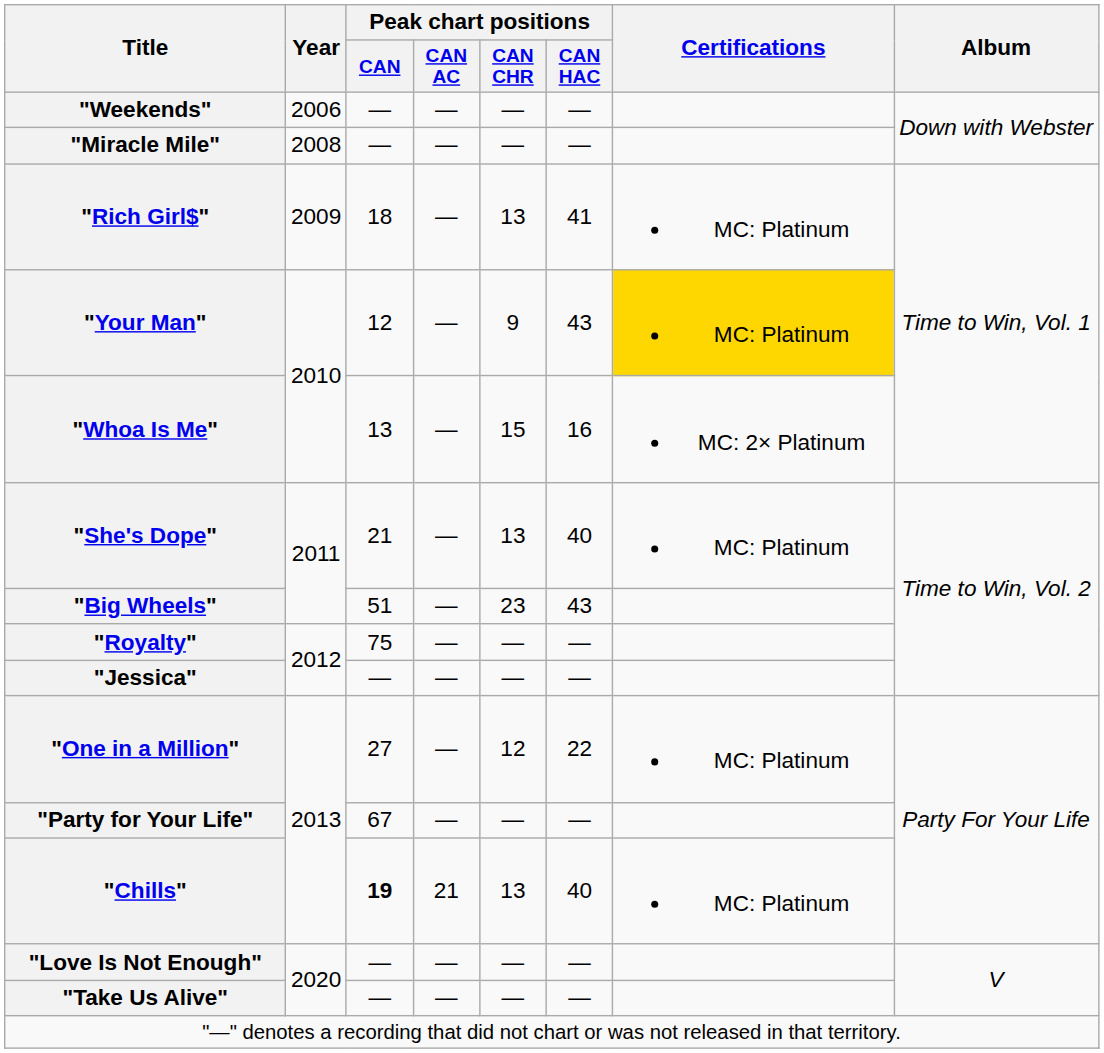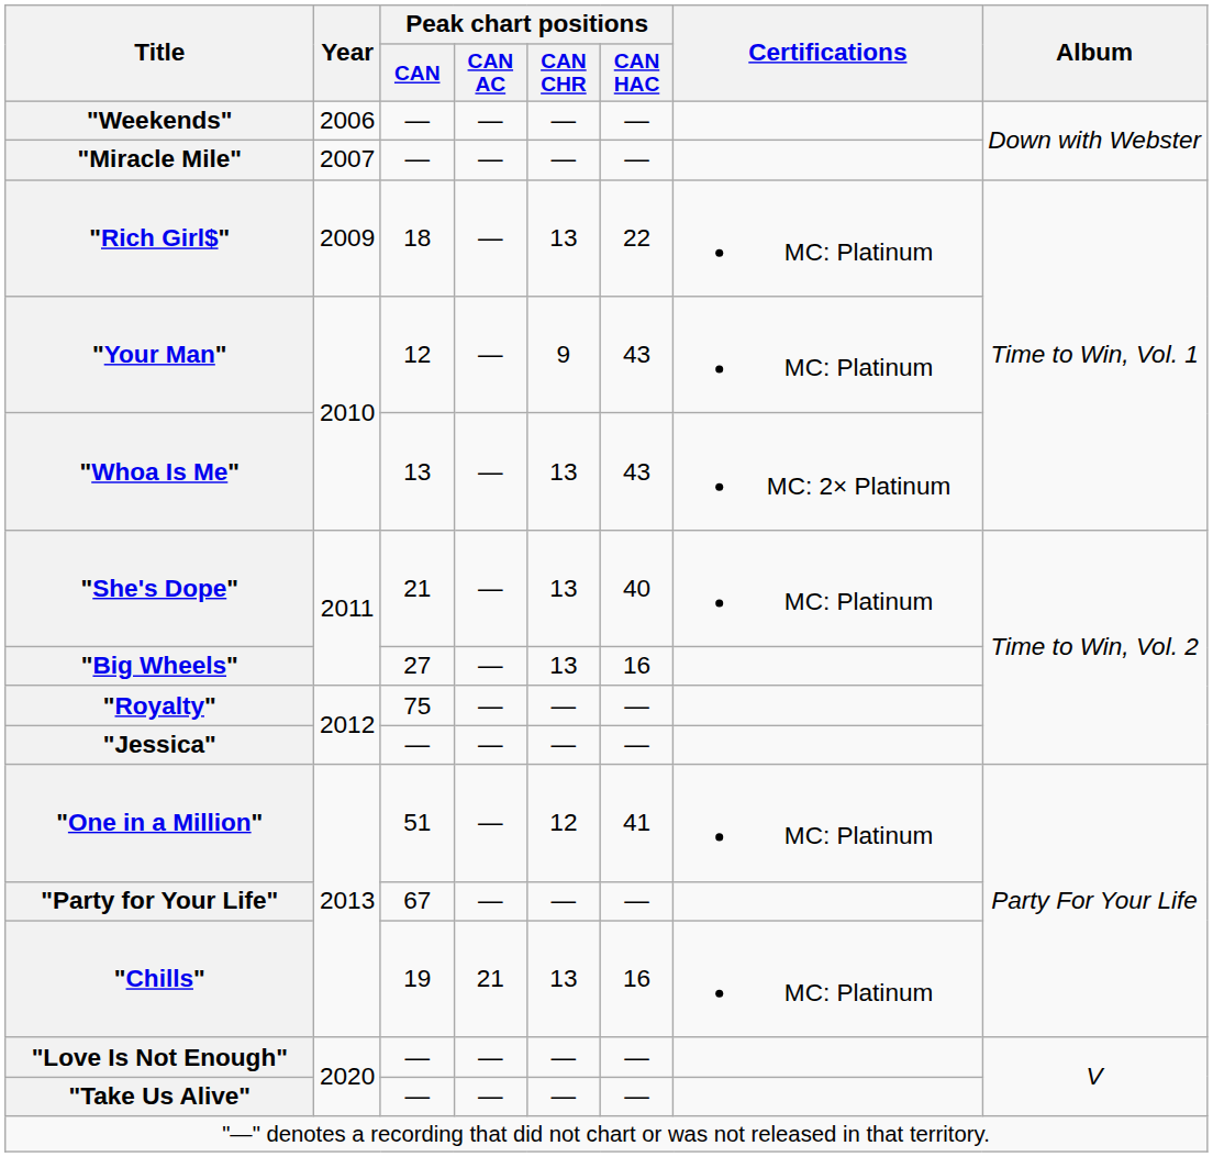"Miracle Mile" | Year: 2008 -> 2007
"Rich Girl$" | Peak chart positions / CAN HAC: 41 -> 22
"Your Man" | Certifications: gold background -> no background
"Whoa Is Me" | Peak chart positions / CAN CHR: 15 -> 13
"Whoa Is Me" | Peak chart positions / CAN HAC: 16 -> 43
"Big Wheels" | Peak chart positions / CAN: 51 -> 27
"Big Wheels" | Peak chart positions / CAN CHR: 23 -> 13
"Big Wheels" | Peak chart positions / CAN HAC: 43 -> 16
"One in a Million" | Peak chart positions / CAN: 27 -> 51
"One in a Million" | Peak chart positions / CAN HAC: 22 -> 41
"Chills" | Peak chart positions / CAN: bold -> normal
"Chills" | Peak chart positions / CAN HAC: 40 -> 16
